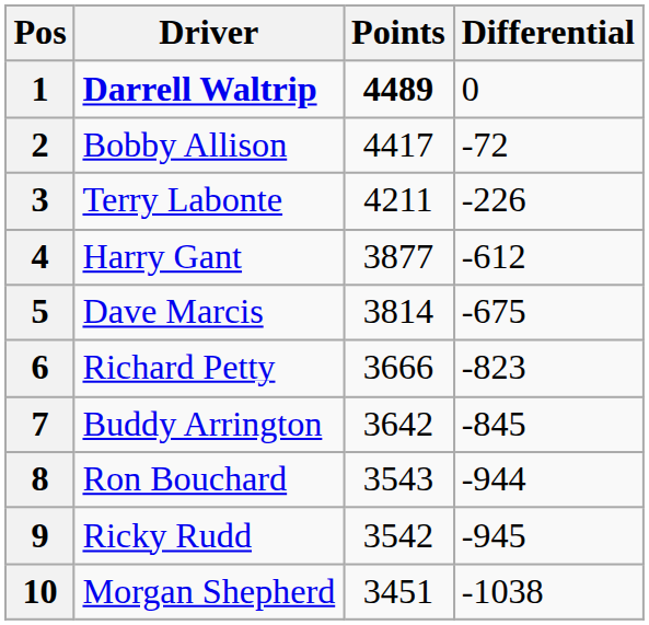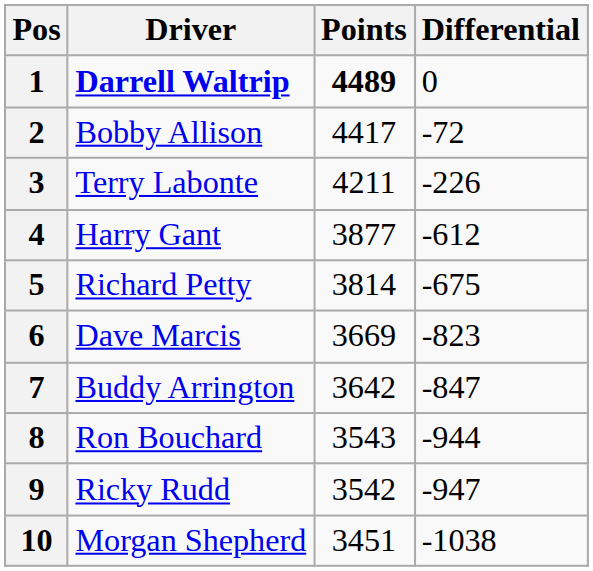5 | Driver: Dave Marcis -> Richard Petty
6 | Driver: Richard Petty -> Dave Marcis
6 | Points: 3666 -> 3669
7 | Differential: -845 -> -847
9 | Differential: -945 -> -947
